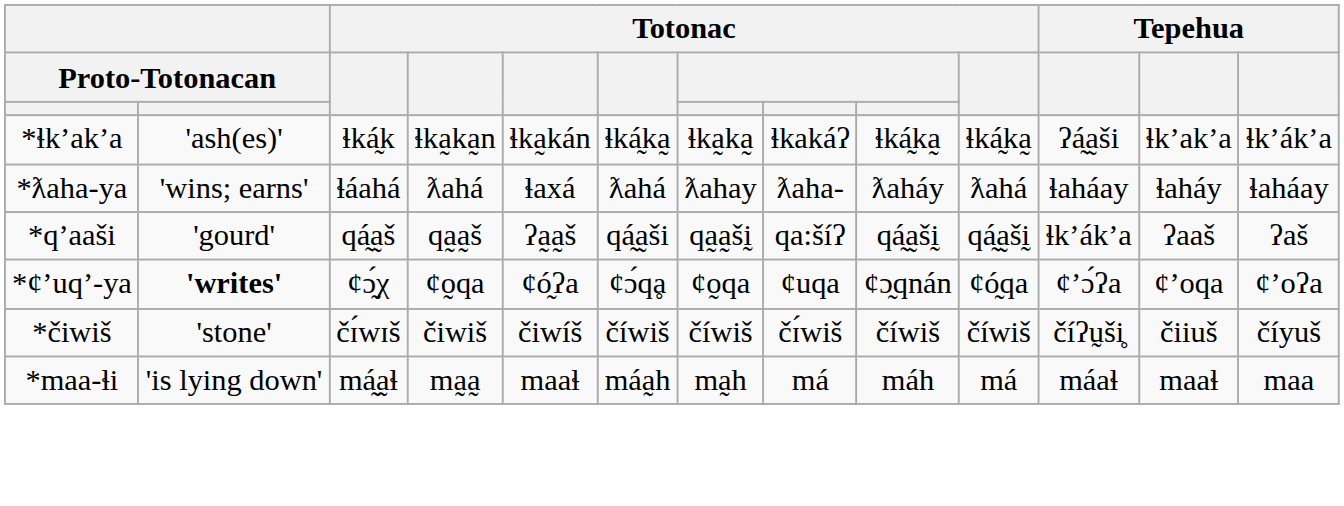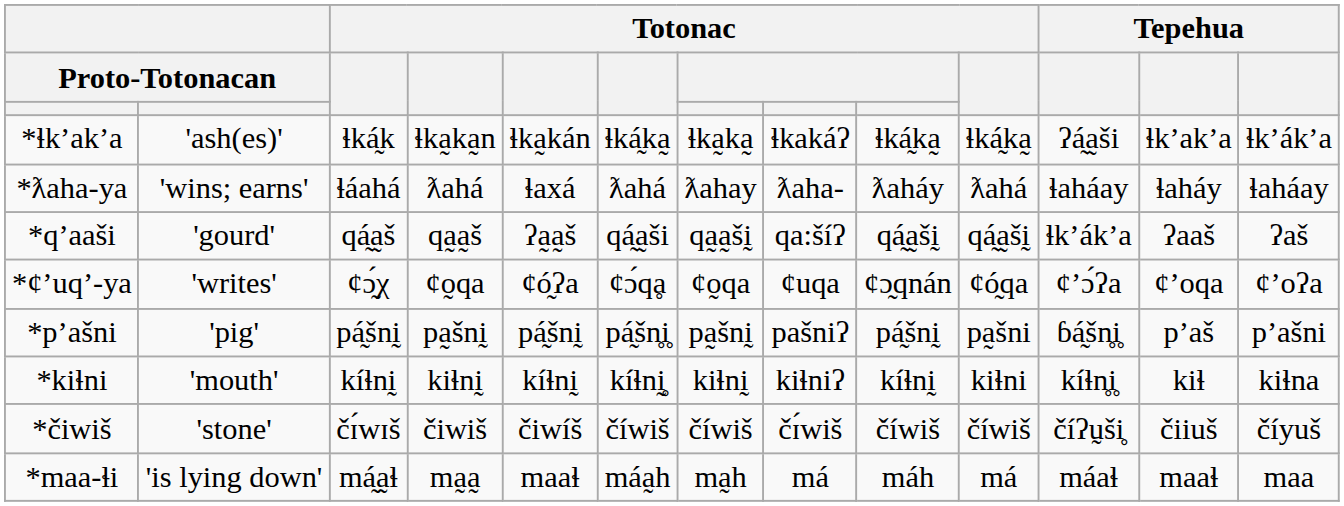*¢’uq’-ya | column 2: bold -> normal
+ row: *p’ašni | 'pig' | pá̰šnḭ | pa̰šnḭ | pá̰šnḭ | pá̰šn̥i̥ | pa̰šnḭ | pašniʔ | pá̰šnḭ | pa̰šni | ɓá̰šn̥i̥ | p’aš | p’ašni
+ row: *kiɬni | 'mouth' | kíɬnḭ | kiɬnḭ | kíɬnḭ | kíɬni̥̰ | kiɬnḭ | kiɬniʔ | kíɬnḭ | kiɬni | kíɬn̥i̥ | kiɬ | kiɬna
